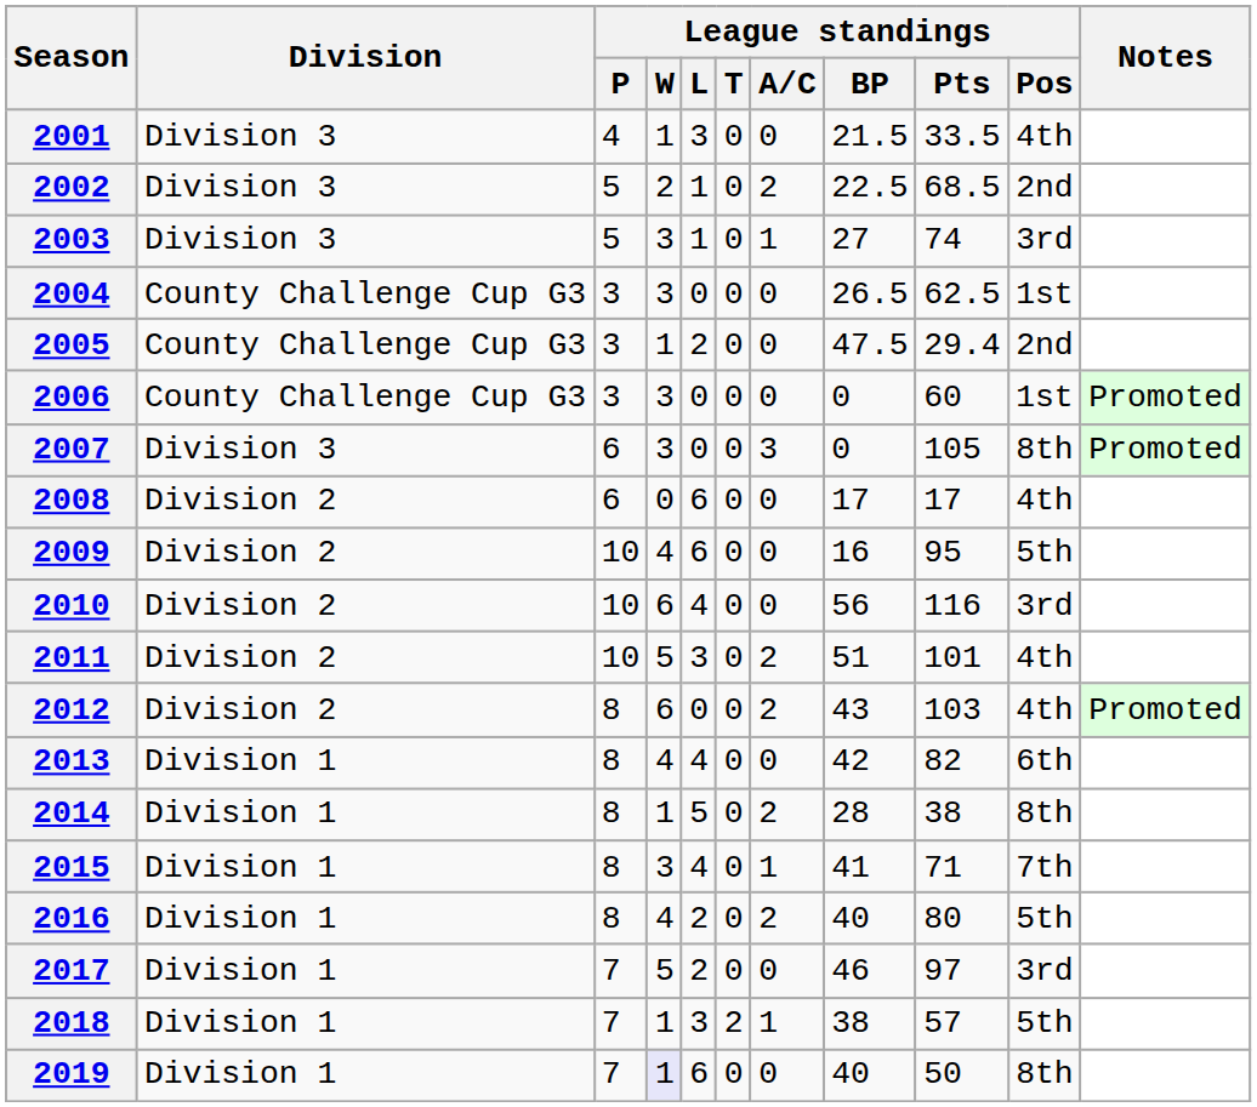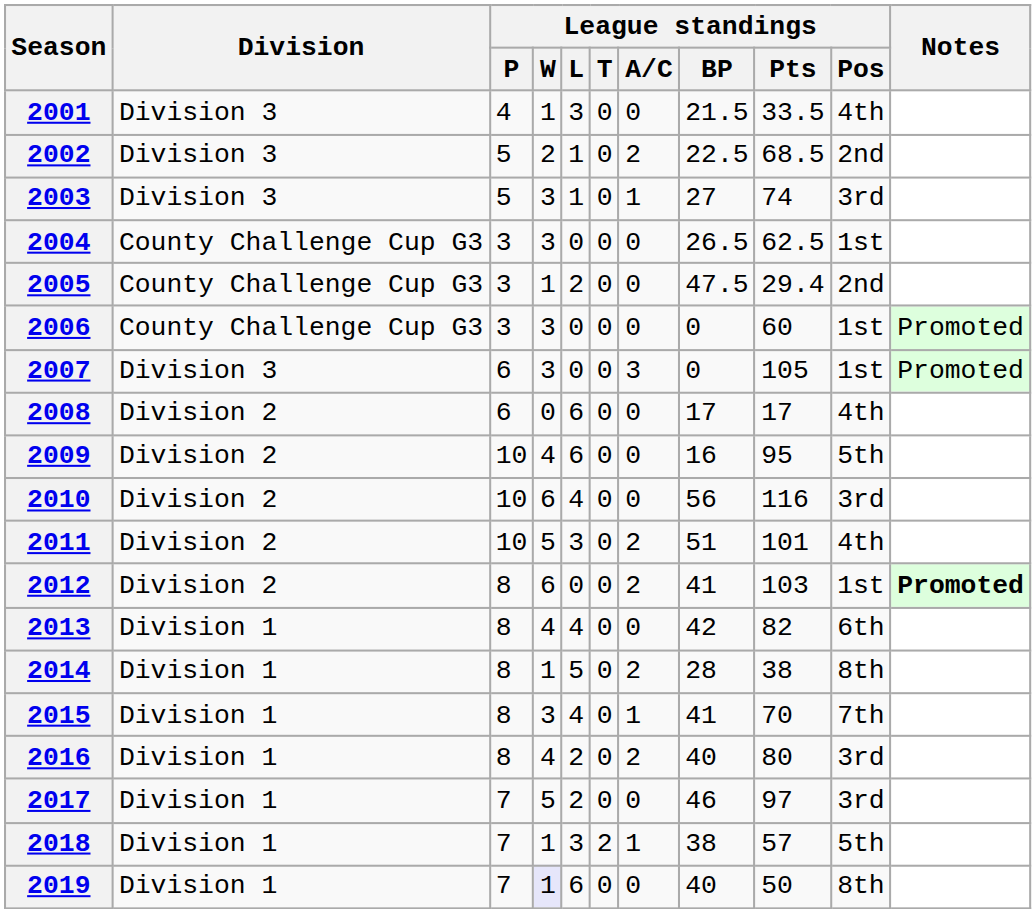2007 | League standings / Pos: 8th -> 1st
2012 | League standings / BP: 43 -> 41
2012 | League standings / Pos: 4th -> 1st
2012 | Notes: normal -> bold
2015 | League standings / Pts: 71 -> 70
2016 | League standings / Pos: 5th -> 3rd
